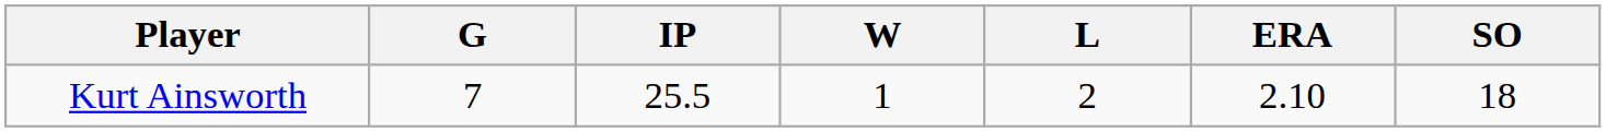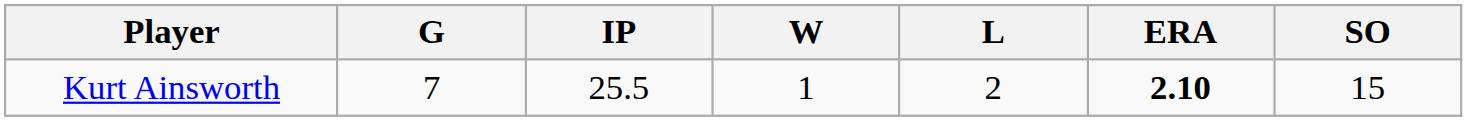Kurt Ainsworth | ERA: normal -> bold
Kurt Ainsworth | SO: 18 -> 15
